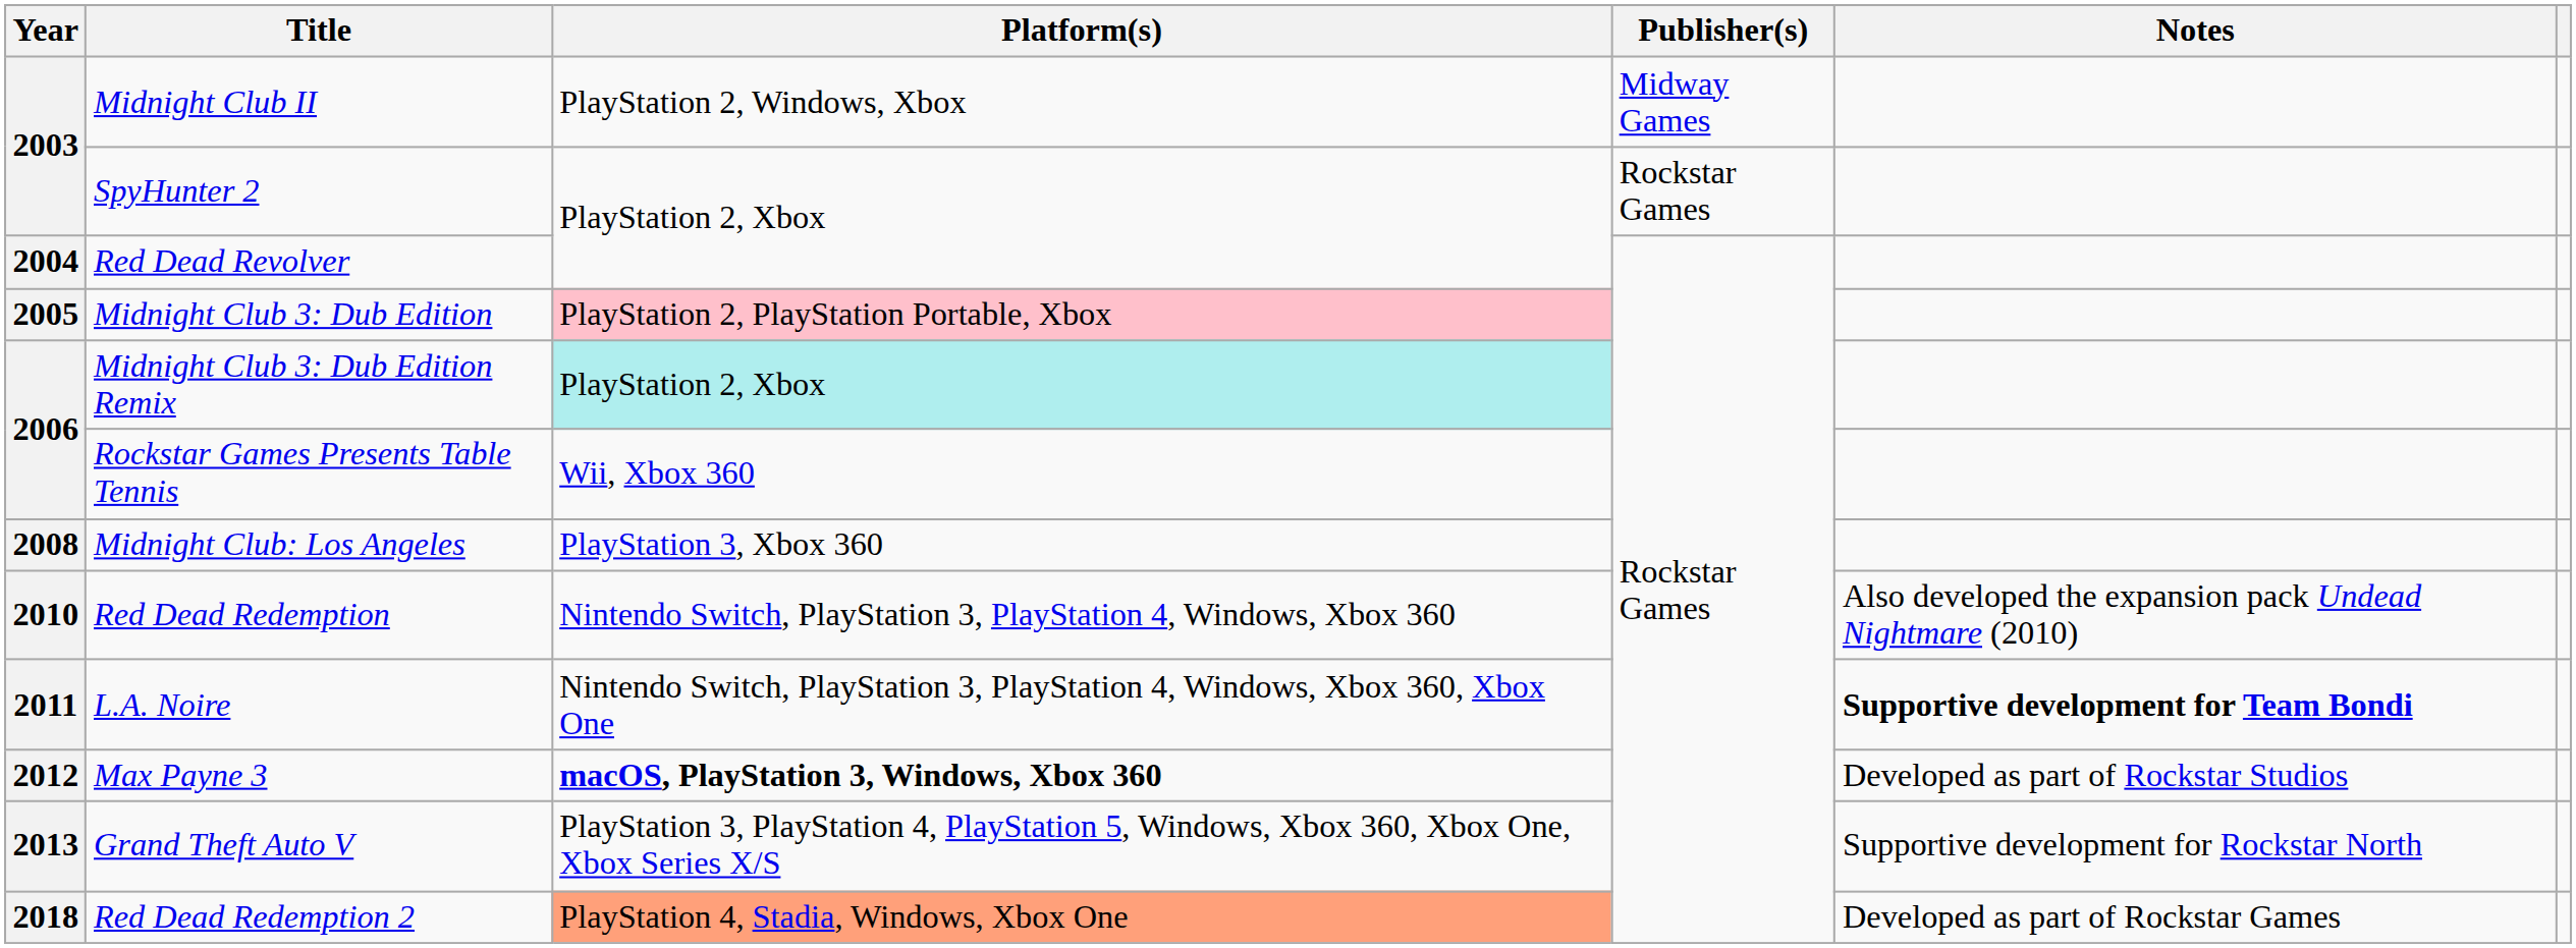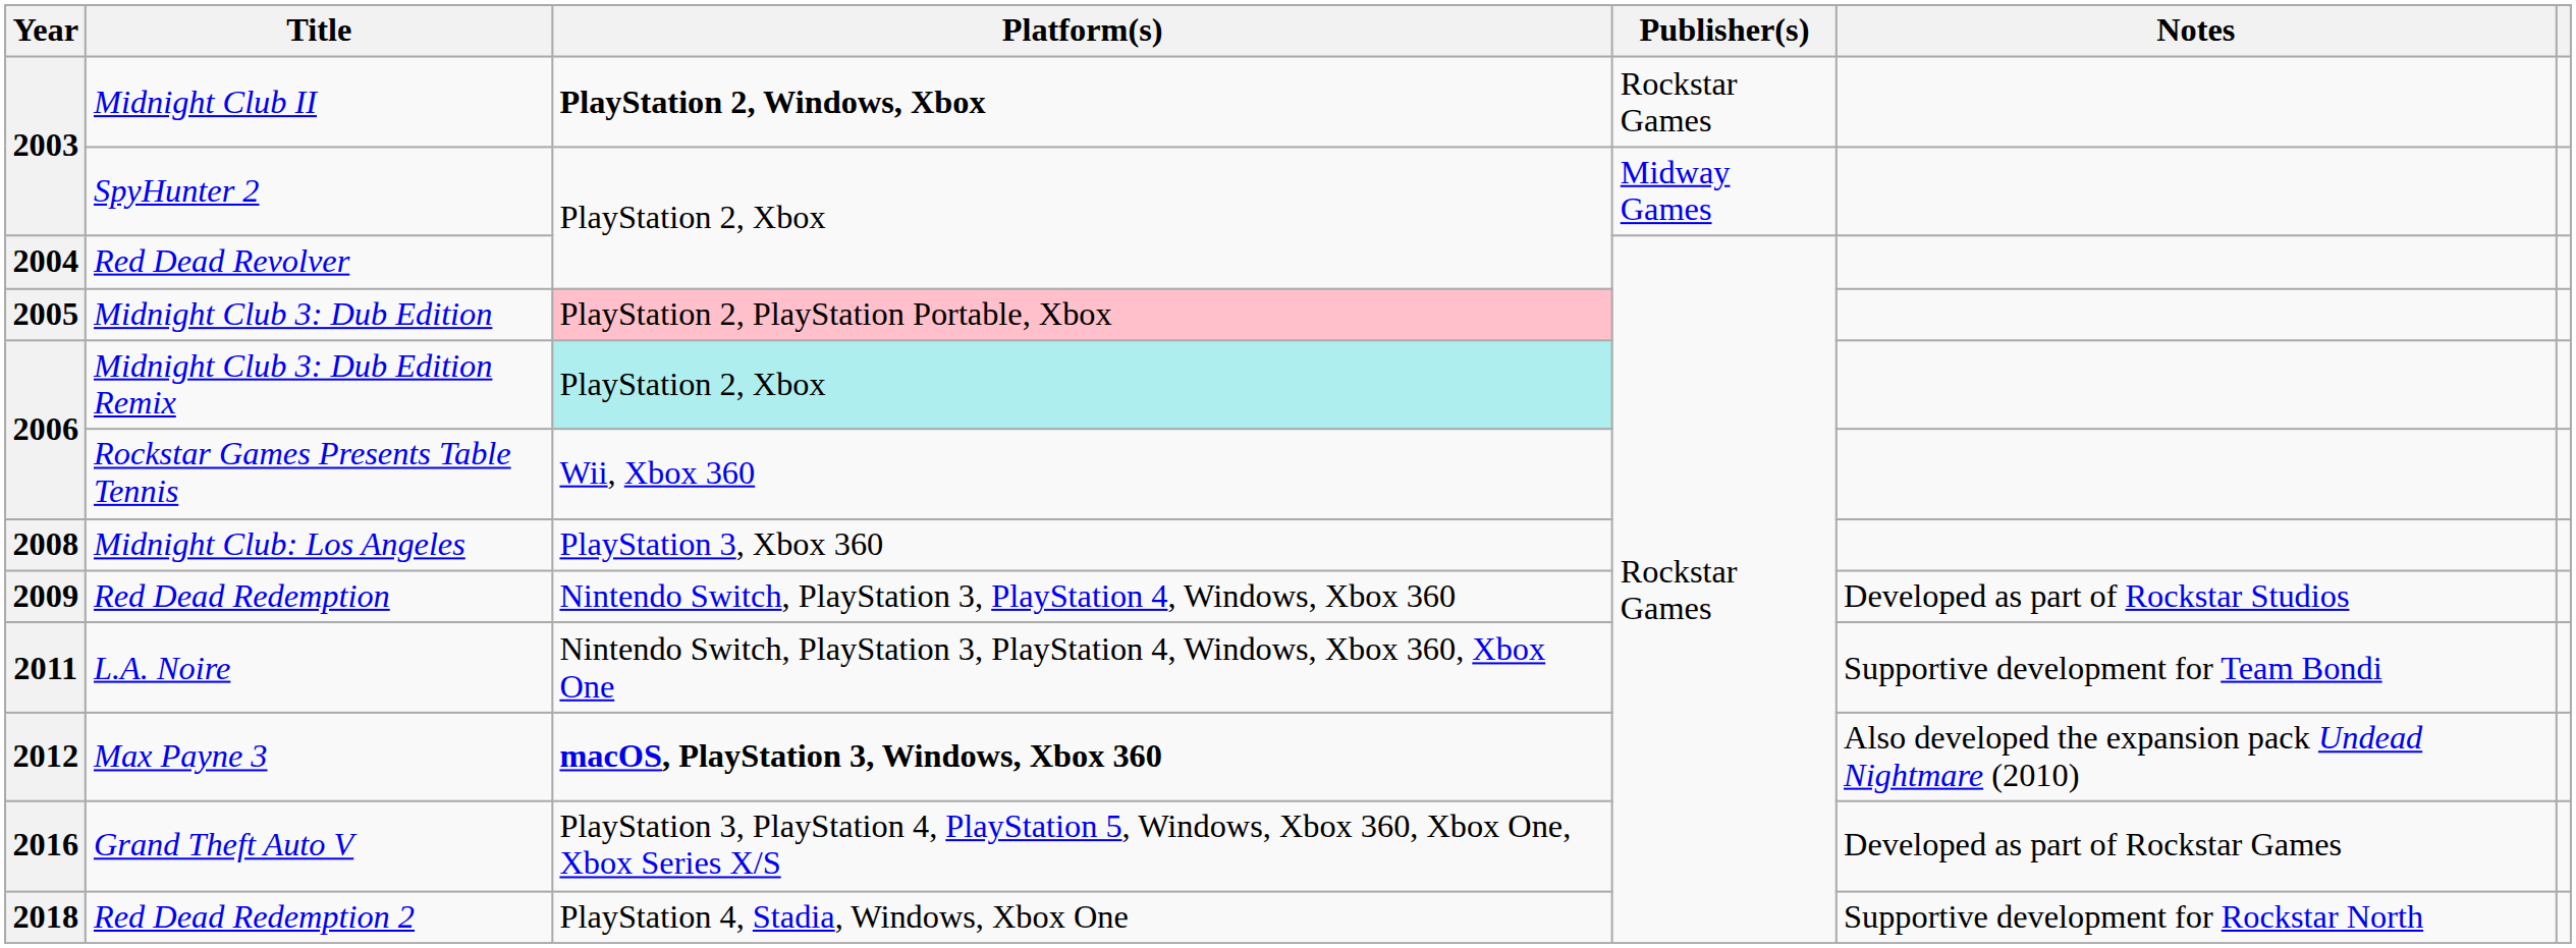Midnight Club II | Platform(s): normal -> bold
Midnight Club II | Publisher(s): Midway Games -> Rockstar Games
SpyHunter 2 | Publisher(s): Rockstar Games -> Midway Games
Red Dead Redemption | Year: 2010 -> 2009
Red Dead Redemption | Notes: Also developed the expansion pack Undead Nightmare (2010) -> Developed as part of Rockstar Studios
L.A. Noire | Notes: bold -> normal
Max Payne 3 | Notes: Developed as part of Rockstar Studios -> Also developed the expansion pack Undead Nightmare (2010)
Grand Theft Auto V | Year: 2013 -> 2016
Grand Theft Auto V | Notes: Supportive development for Rockstar North -> Developed as part of Rockstar Games
Red Dead Redemption 2 | Platform(s): lightsalmon background -> no background
Red Dead Redemption 2 | Notes: Developed as part of Rockstar Games -> Supportive development for Rockstar North
